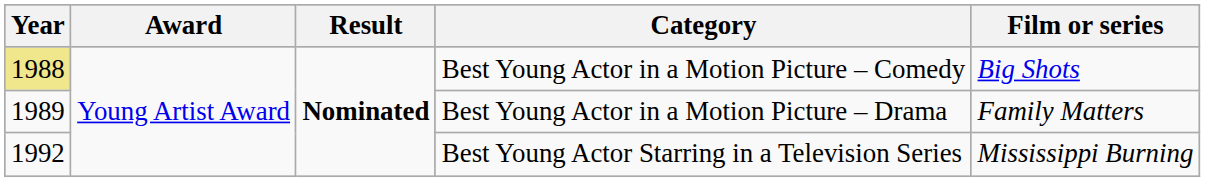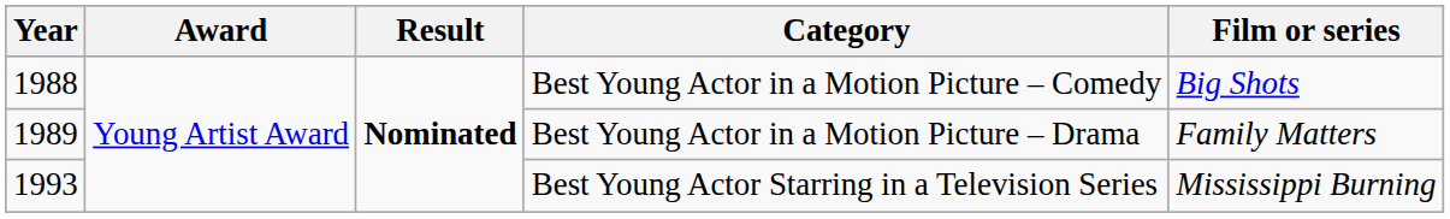Best Young Actor in a Motion Picture – Comedy | Year: khaki background -> no background
Best Young Actor Starring in a Television Series | Year: 1992 -> 1993
